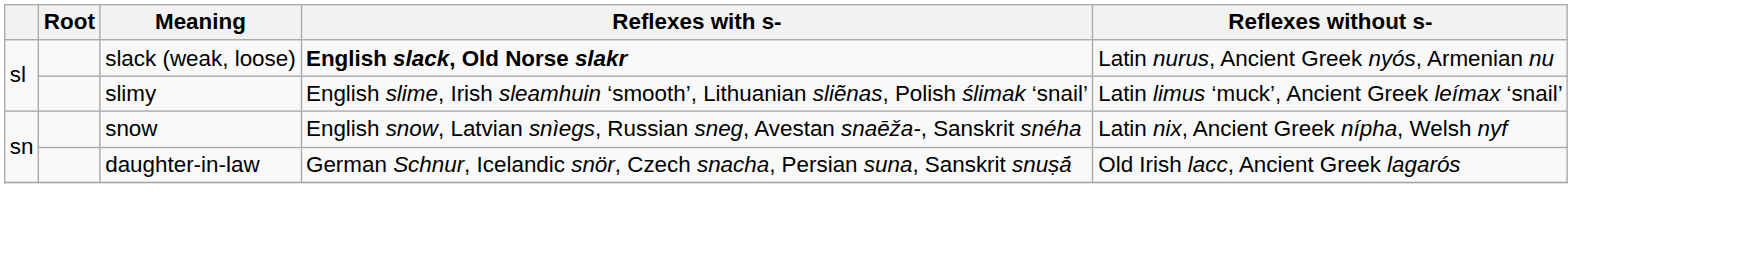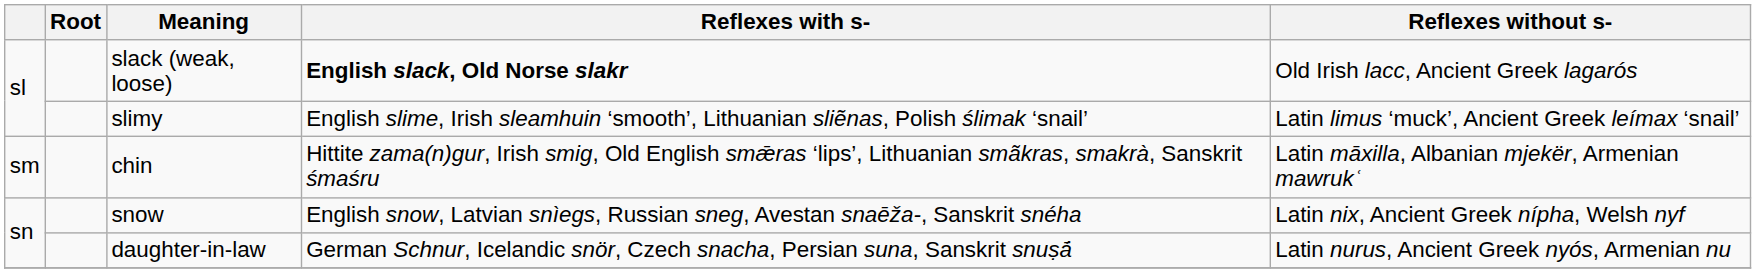slack (weak, loose) | Reflexes without s-: Latin nurus, Ancient Greek nyós, Armenian nu -> Old Irish lacc, Ancient Greek lagarós
+ row: sm | chin | Hittite zama(n)gur, Irish smig, Old English smǣras ‘lips’, Lithuanian smãkras, smakrà, Sanskrit śmaśru | Latin māxilla, Albanian mjekër, Armenian mawrukʿ
daughter-in-law | Reflexes without s-: Old Irish lacc, Ancient Greek lagarós -> Latin nurus, Ancient Greek nyós, Armenian nu
